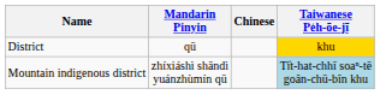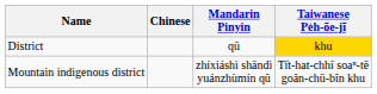columns swapped: Chinese <-> Mandarin Pinyin
Mountain indigenous district | Taiwanese Pe̍h-ōe-jī: lightblue background -> no background
